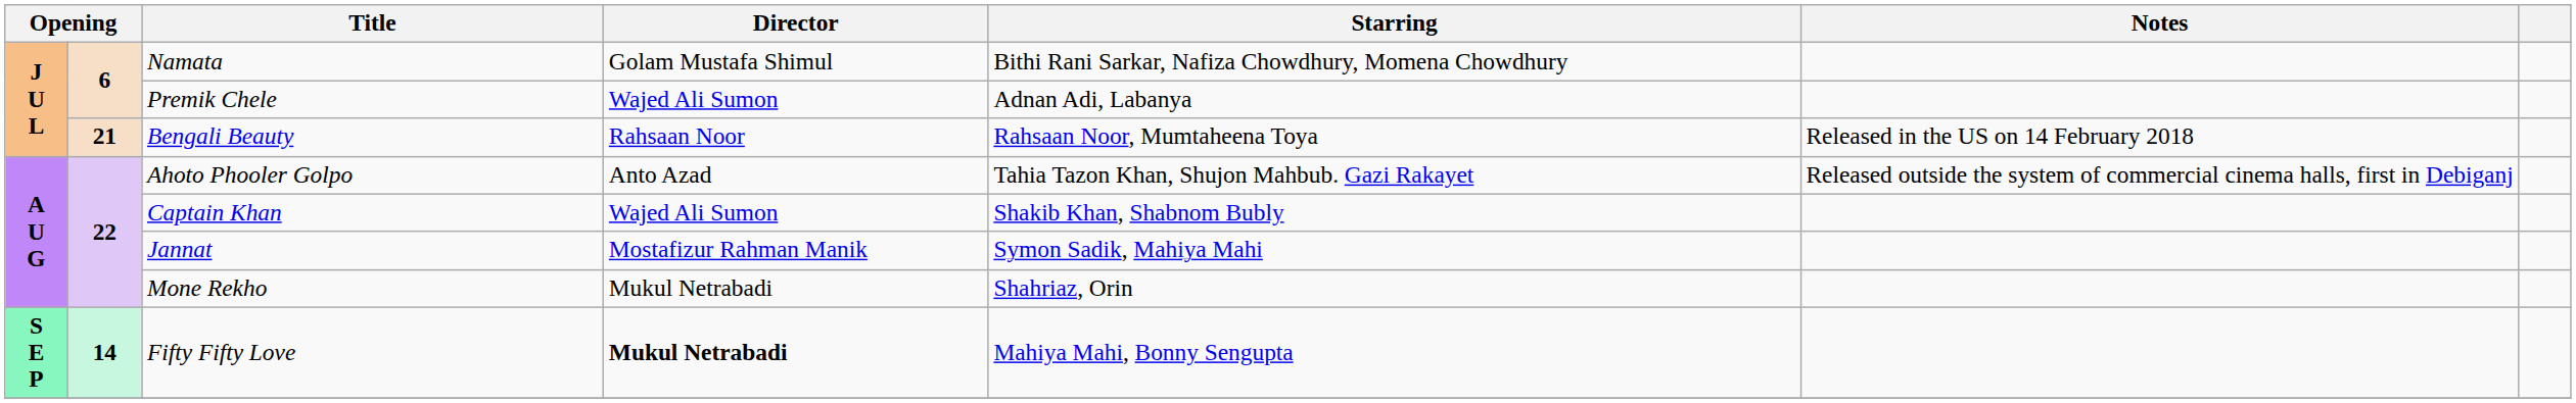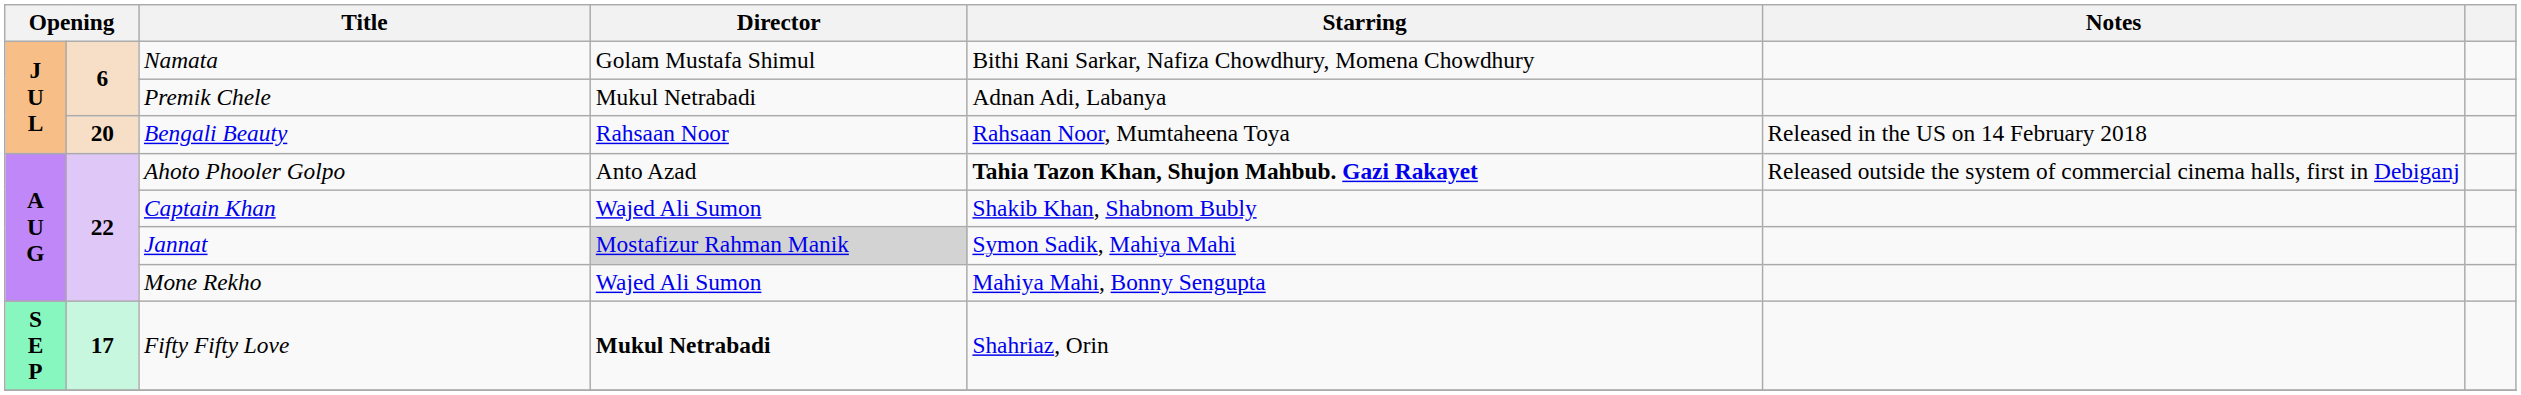Premik Chele | Director: Wajed Ali Sumon -> Mukul Netrabadi
Bengali Beauty | column 2: 21 -> 20
Ahoto Phooler Golpo | Starring: normal -> bold
Jannat | Director: no background -> lightgrey background
Mone Rekho | Director: Mukul Netrabadi -> Wajed Ali Sumon
Mone Rekho | Starring: Shahriaz, Orin -> Mahiya Mahi, Bonny Sengupta
Fifty Fifty Love | column 2: 14 -> 17
Fifty Fifty Love | Starring: Mahiya Mahi, Bonny Sengupta -> Shahriaz, Orin
